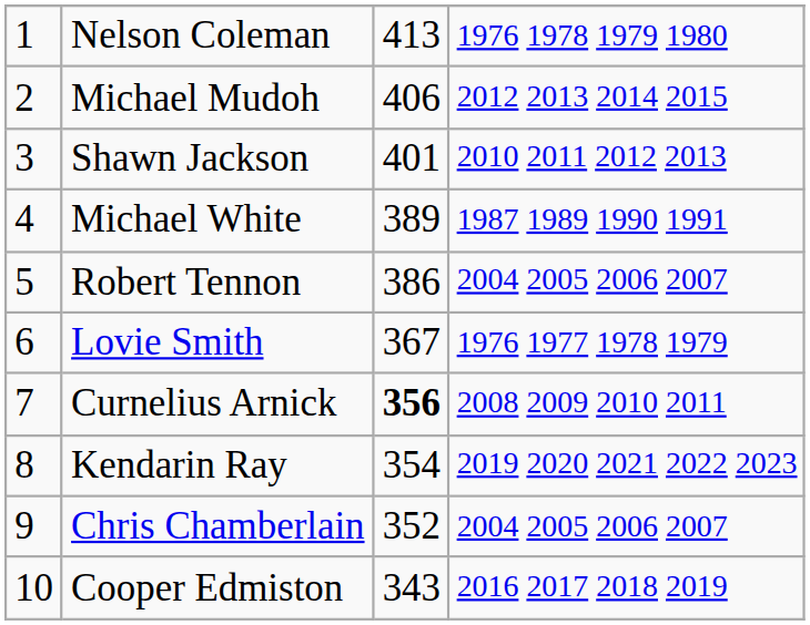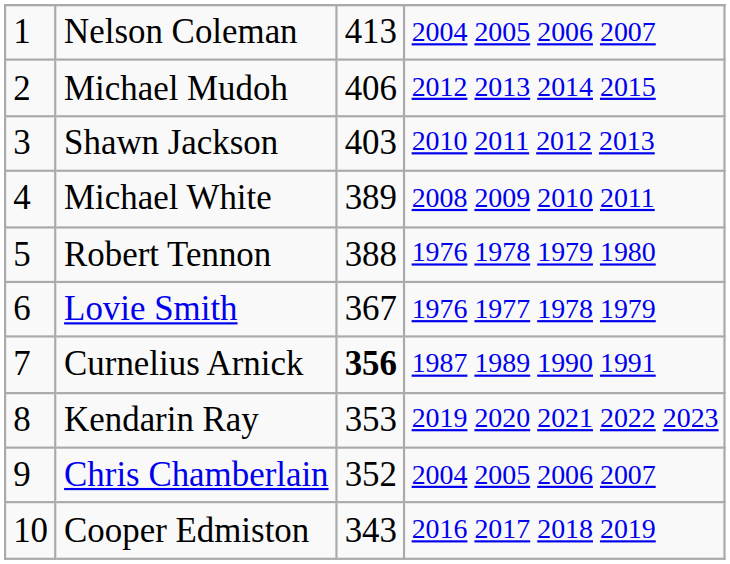Nelson Coleman | column 4: 1976 1978 1979 1980 -> 2004 2005 2006 2007
Shawn Jackson | column 3: 401 -> 403
Michael White | column 4: 1987 1989 1990 1991 -> 2008 2009 2010 2011
Robert Tennon | column 3: 386 -> 388
Robert Tennon | column 4: 2004 2005 2006 2007 -> 1976 1978 1979 1980
Curnelius Arnick | column 4: 2008 2009 2010 2011 -> 1987 1989 1990 1991
Kendarin Ray | column 3: 354 -> 353
